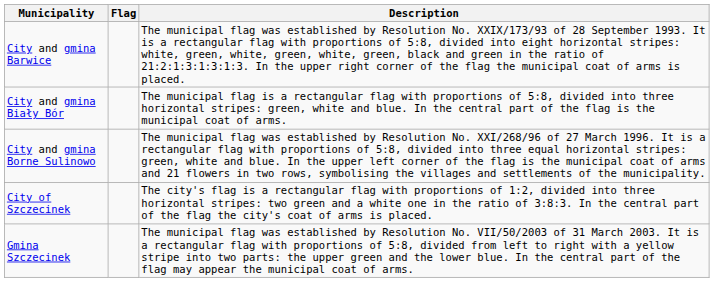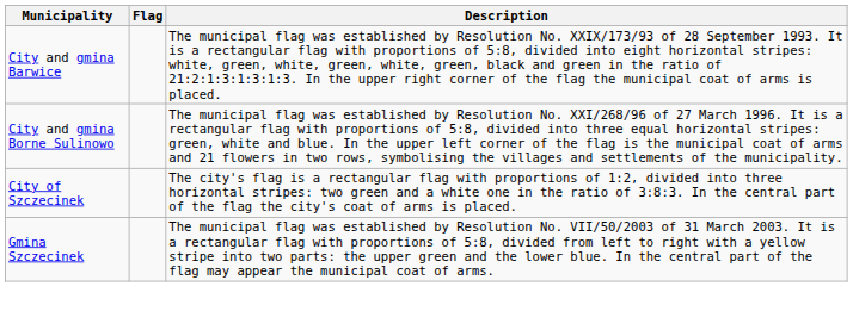- row: City and gmina Biały Bór | The municipal flag is a rectangular flag with proportions of 5:8, divided into three horizontal stripes: green, white and blue. In the central part of the flag is the municipal coat of arms.
